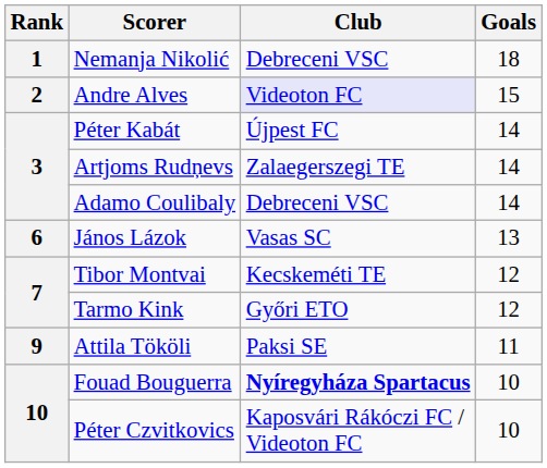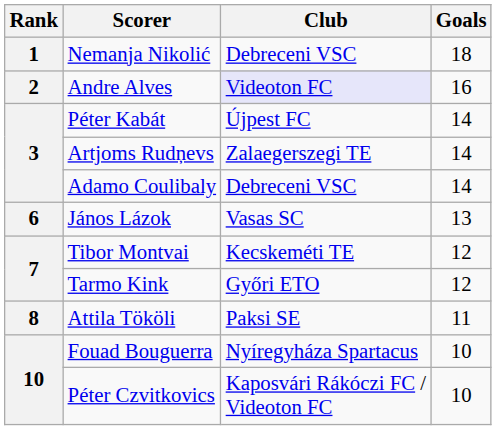Andre Alves | Goals: 15 -> 16
Attila Tököli | Rank: 9 -> 8
Fouad Bouguerra | Club: bold -> normal
